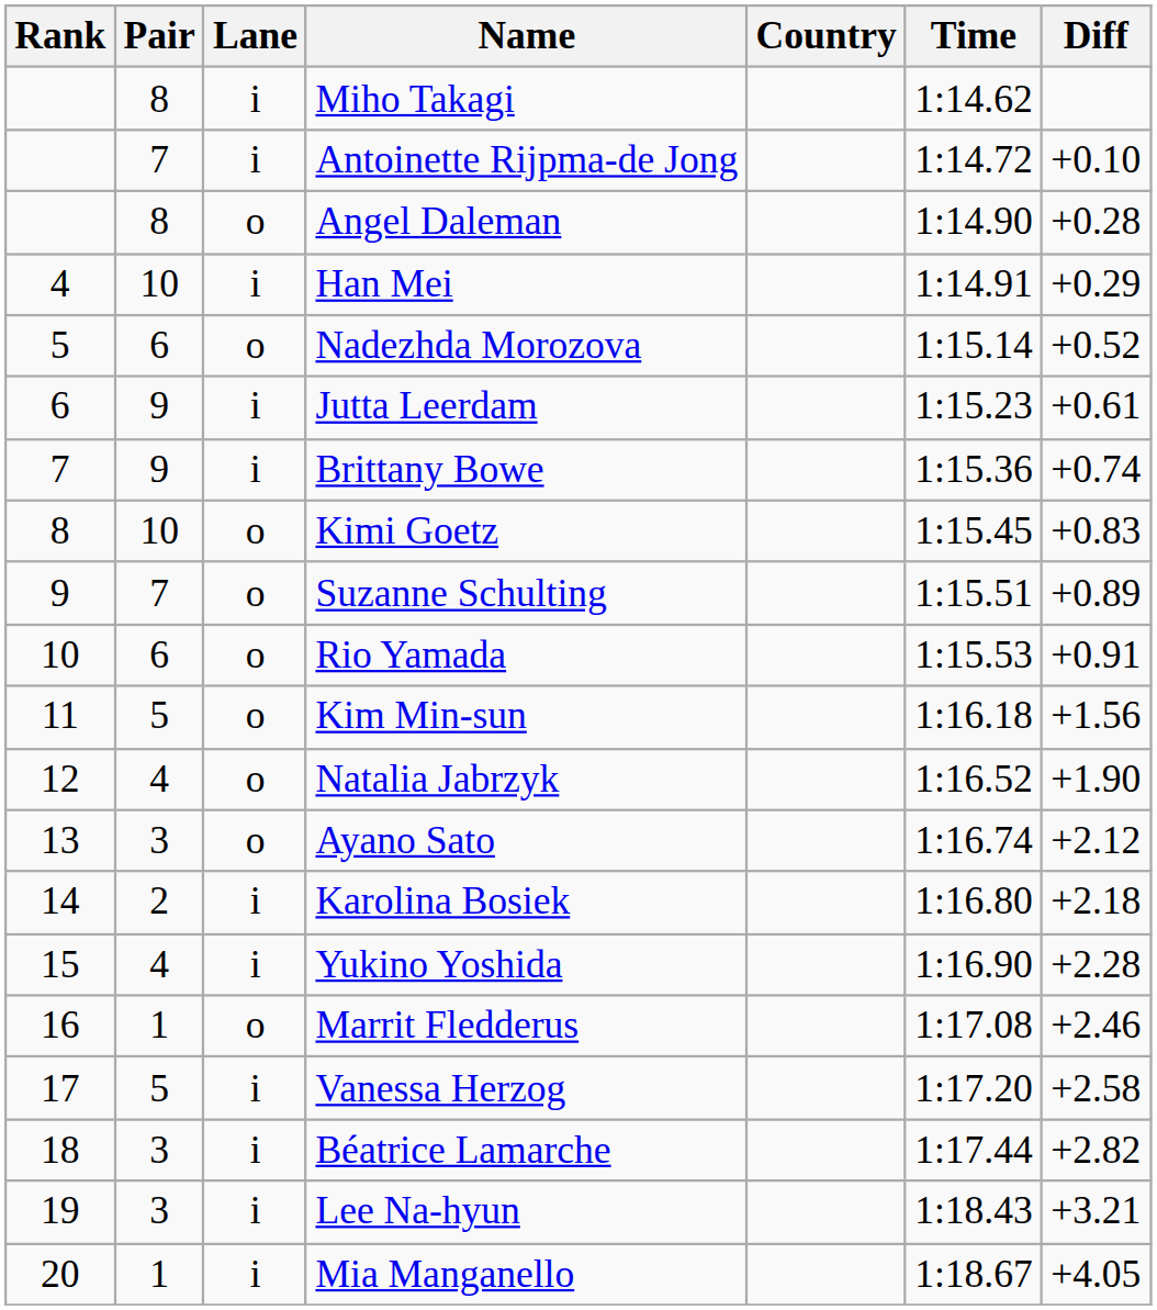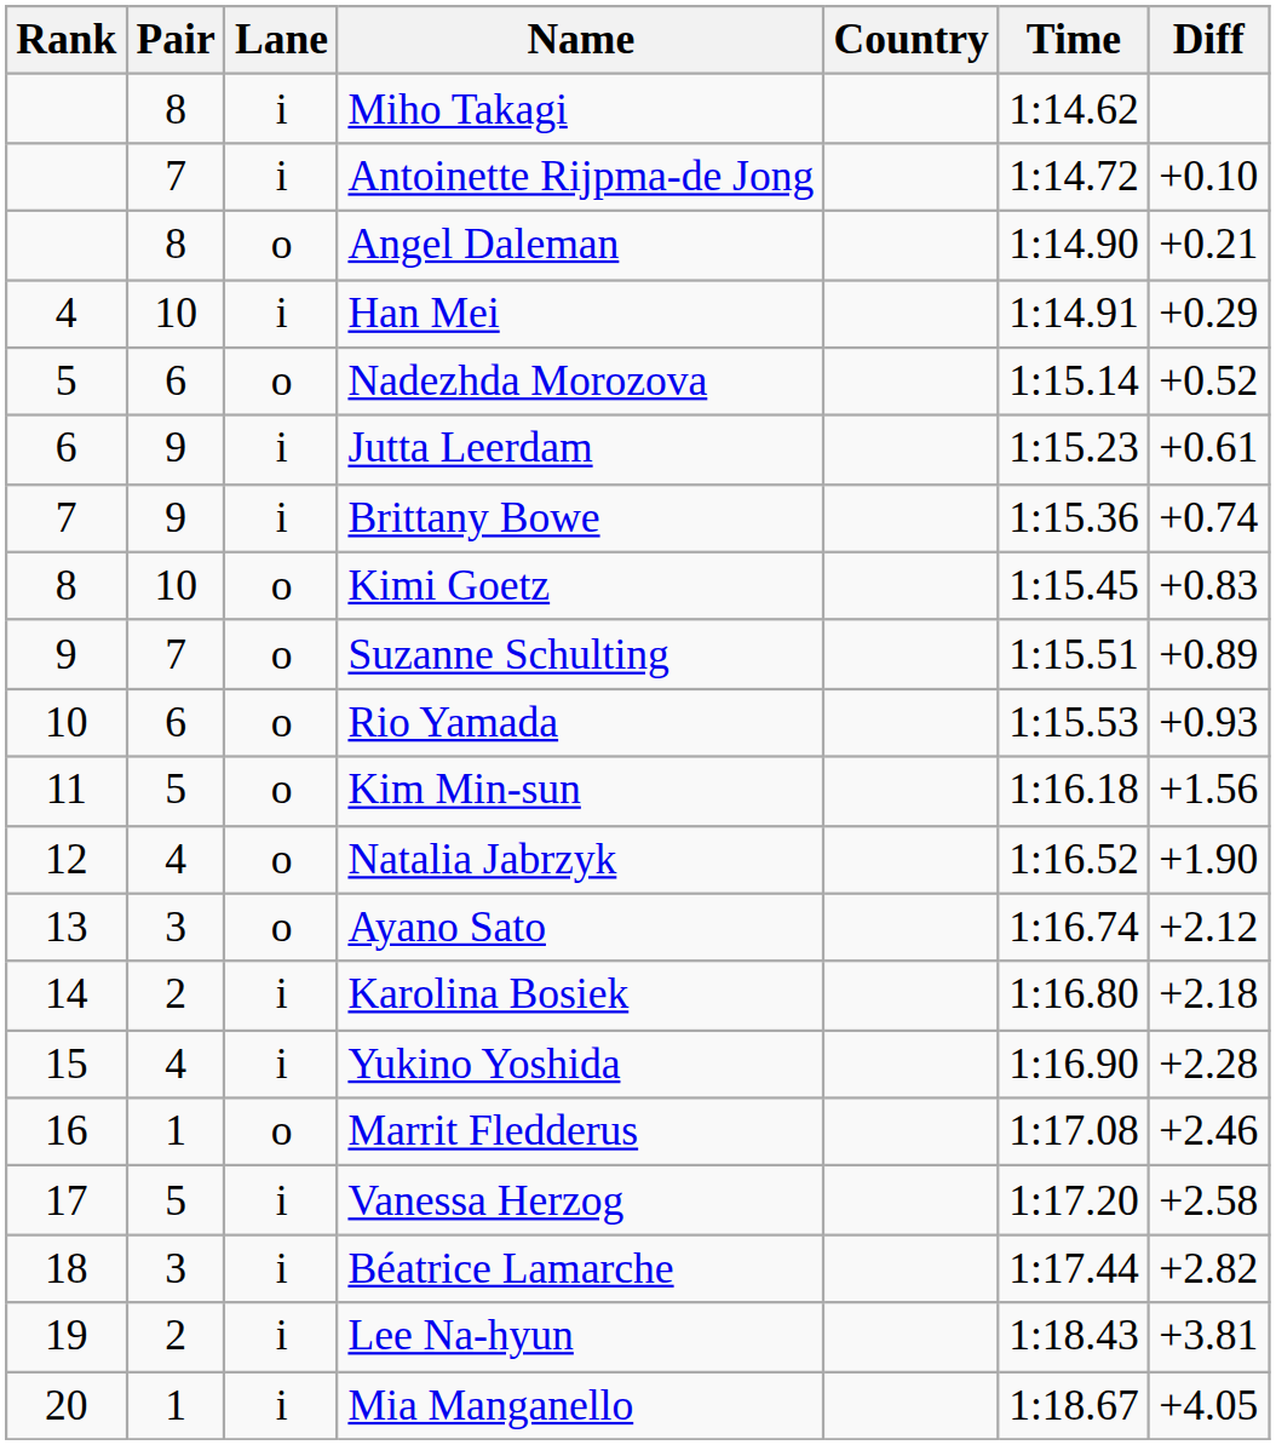Angel Daleman | Diff: +0.28 -> +0.21
Rio Yamada | Diff: +0.91 -> +0.93
Lee Na-hyun | Pair: 3 -> 2
Lee Na-hyun | Diff: +3.21 -> +3.81
